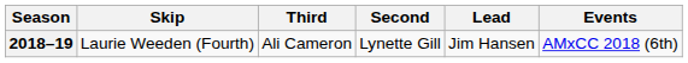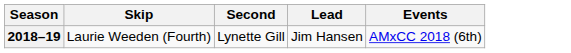- column: Third | Ali Cameron
